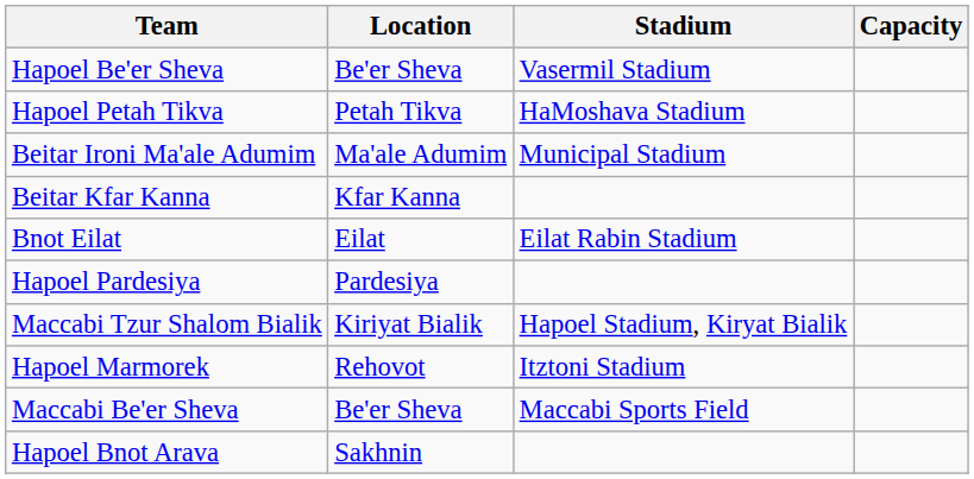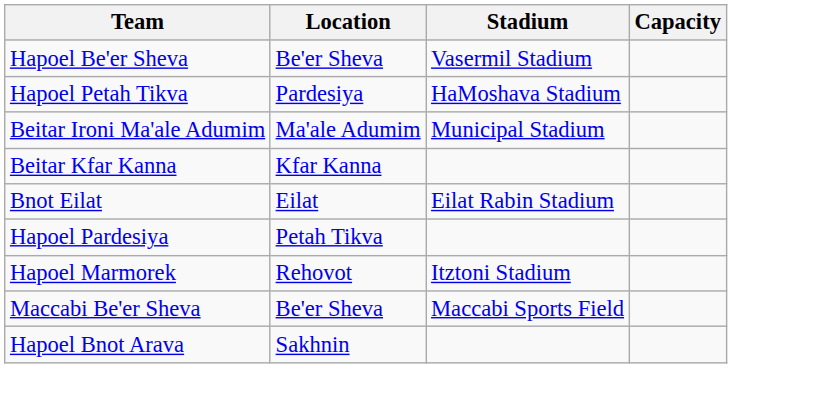Hapoel Petah Tikva | Location: Petah Tikva -> Pardesiya
Hapoel Pardesiya | Location: Pardesiya -> Petah Tikva
- row: Maccabi Tzur Shalom Bialik | Kiriyat Bialik | Hapoel Stadium, Kiryat Bialik
